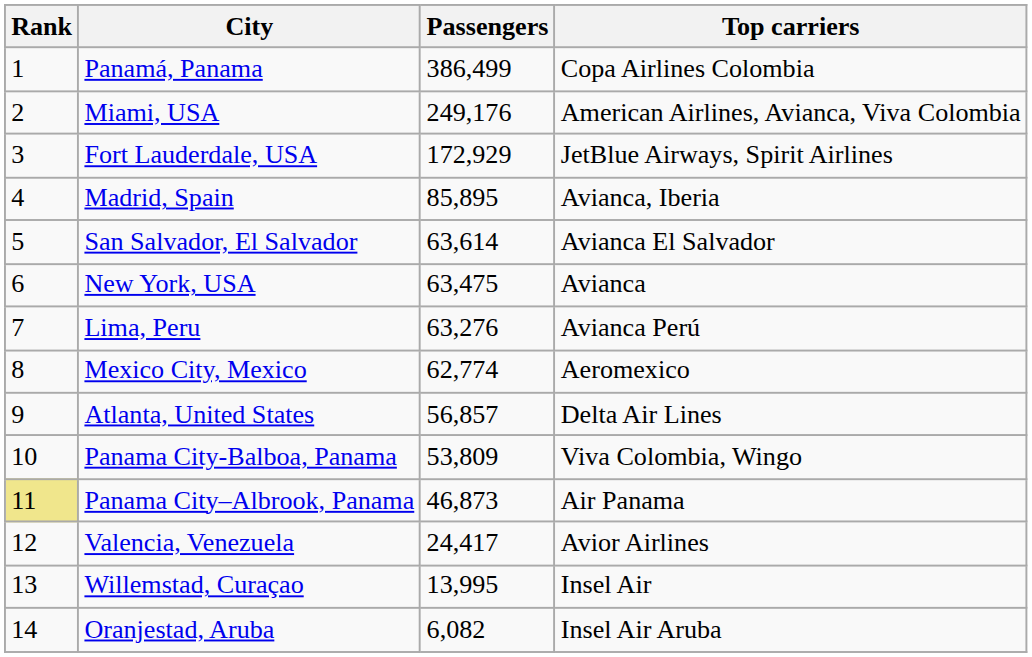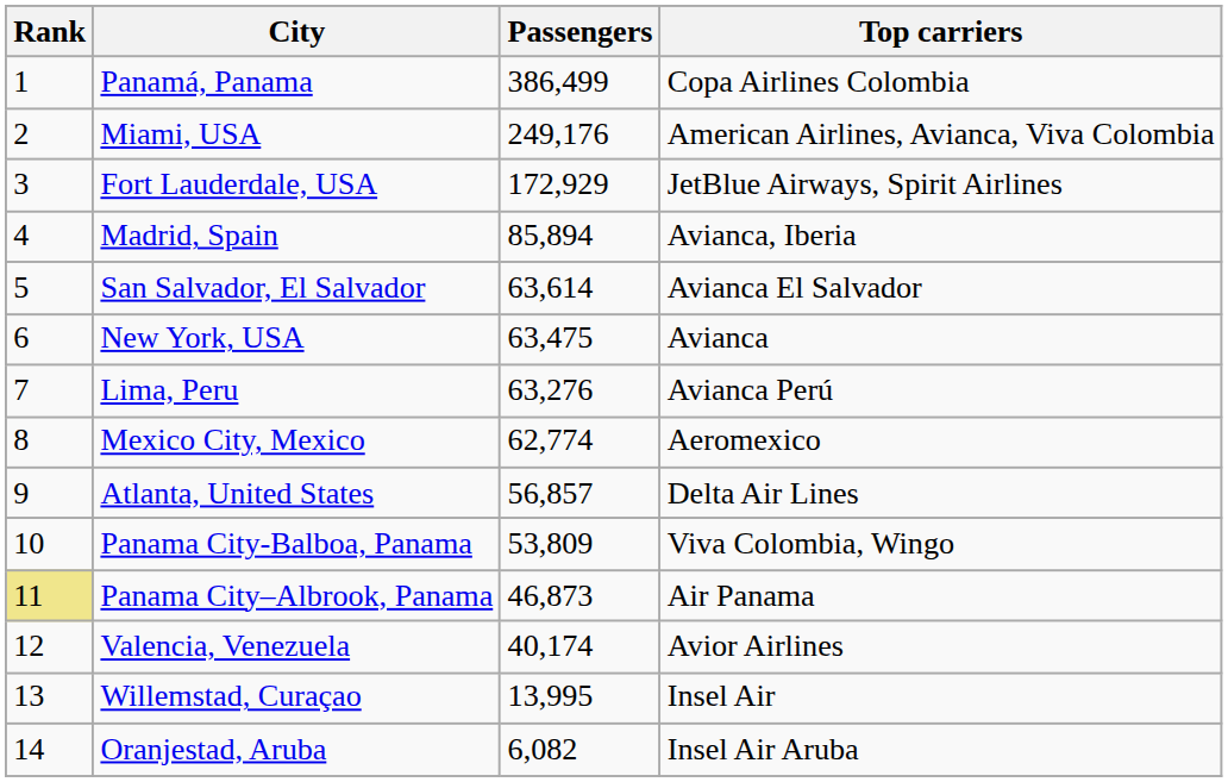Madrid, Spain | Passengers: 85,895 -> 85,894
Valencia, Venezuela | Passengers: 24,417 -> 40,174
